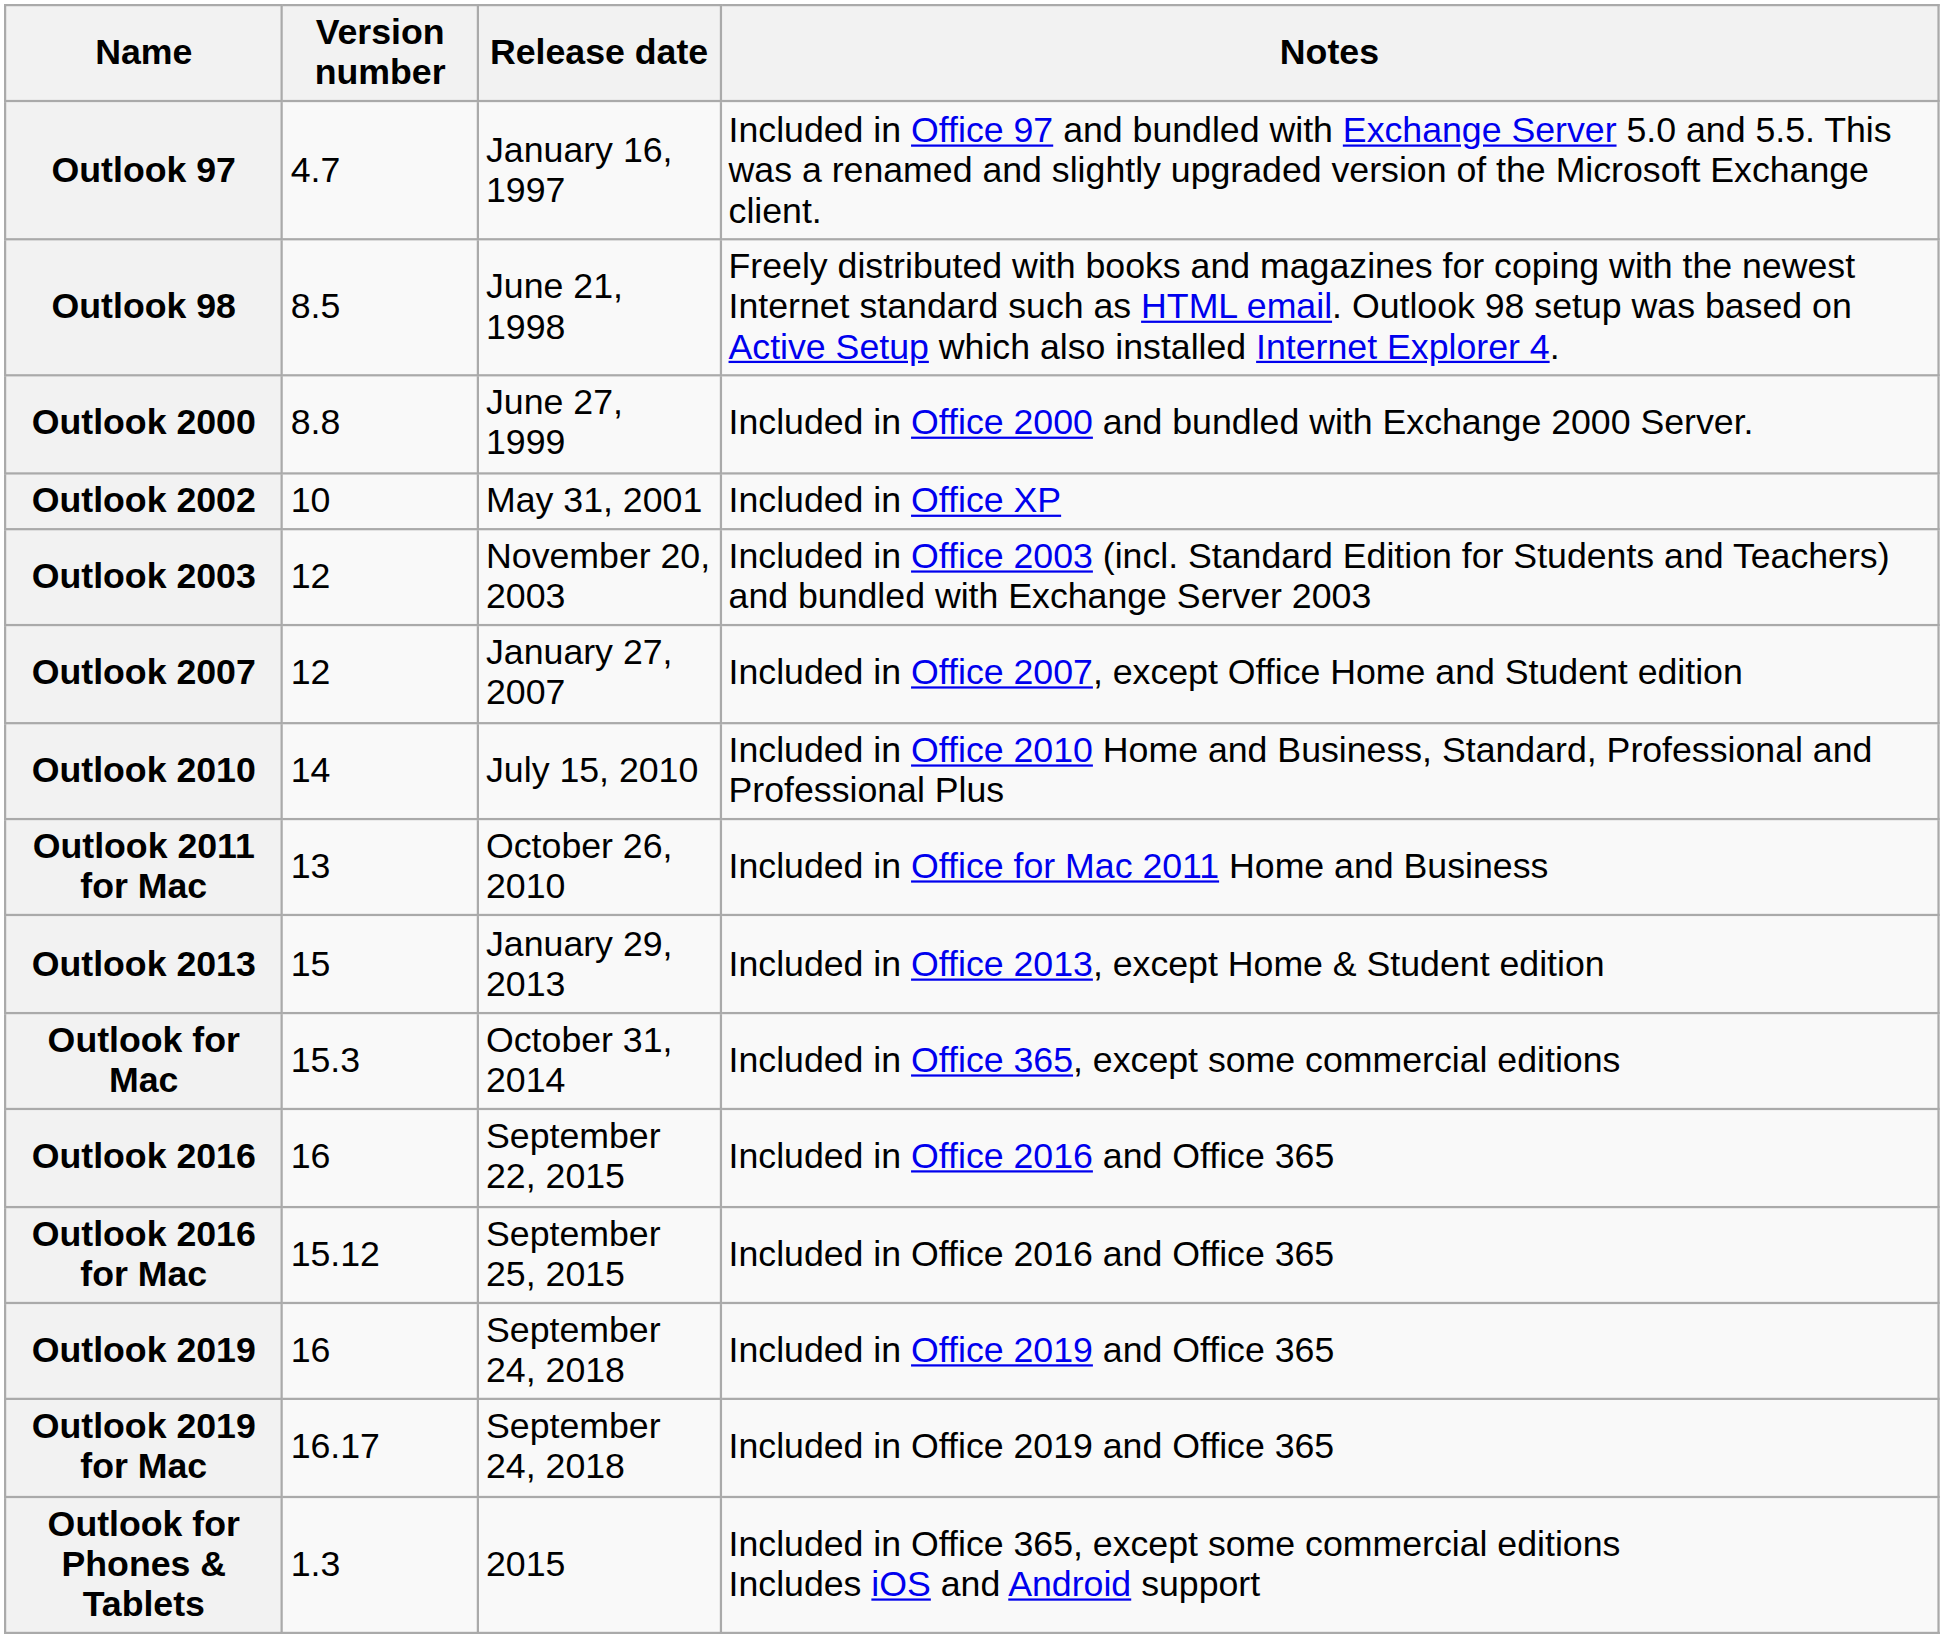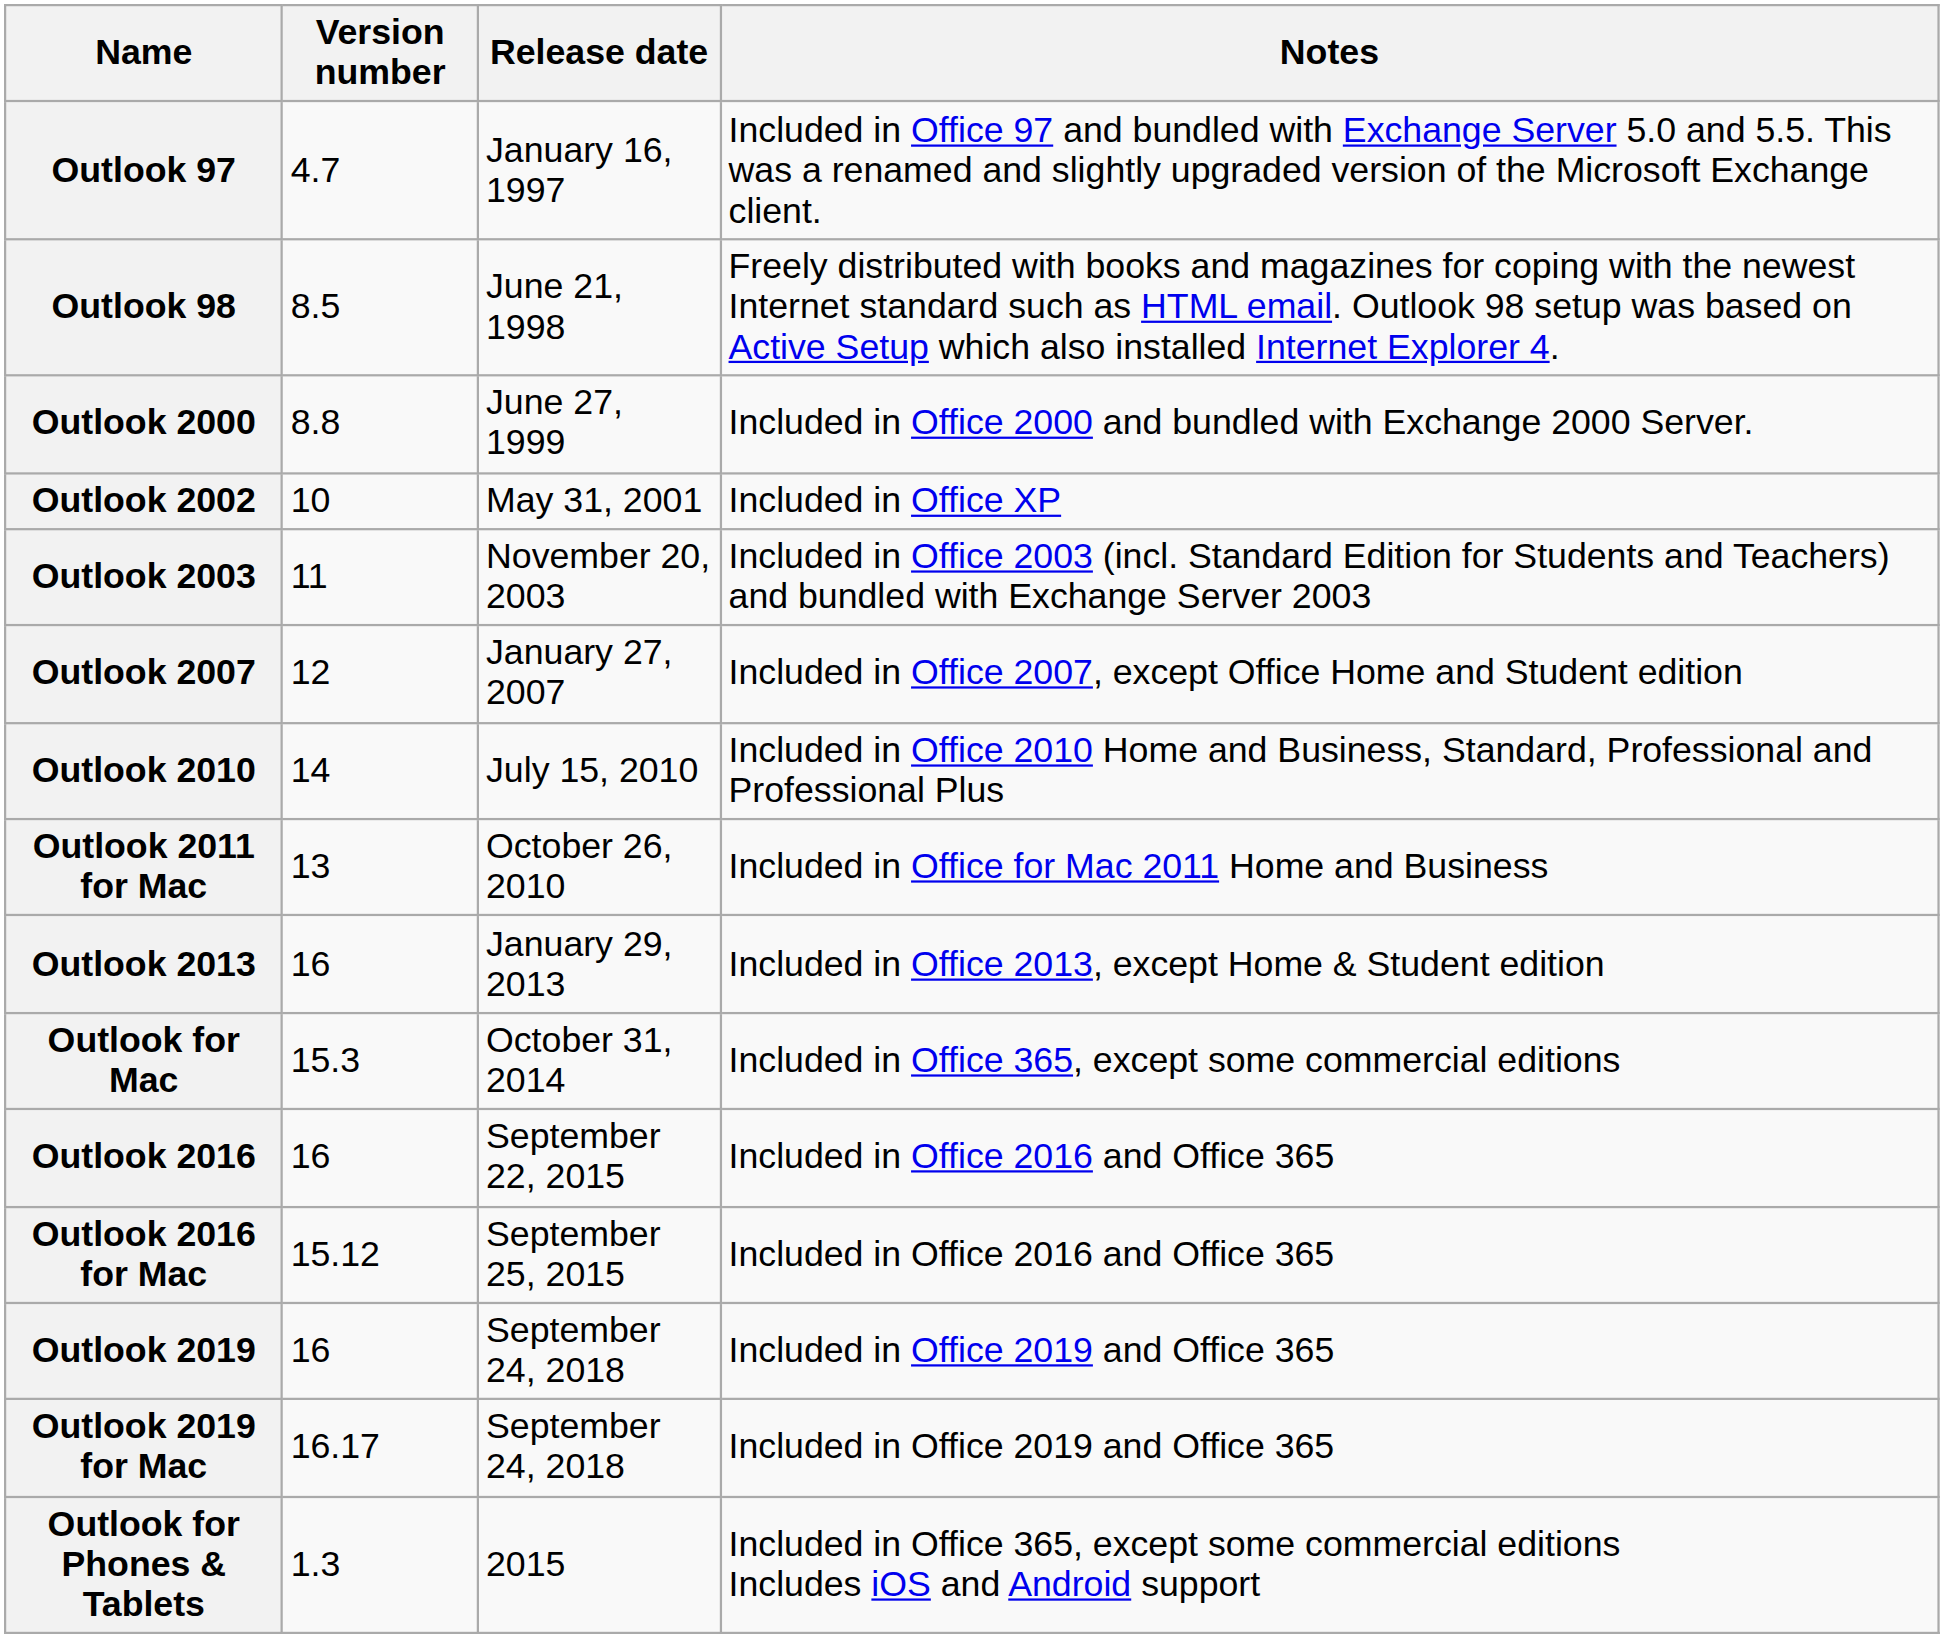Outlook 2003 | Version number: 12 -> 11
Outlook 2013 | Version number: 15 -> 16
